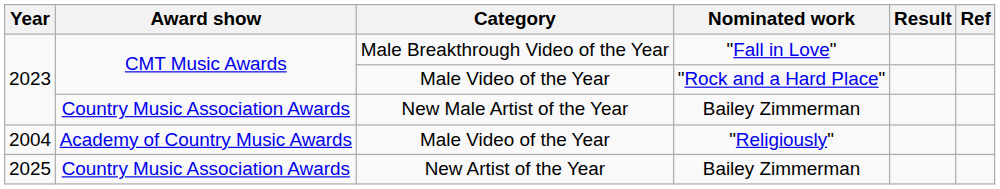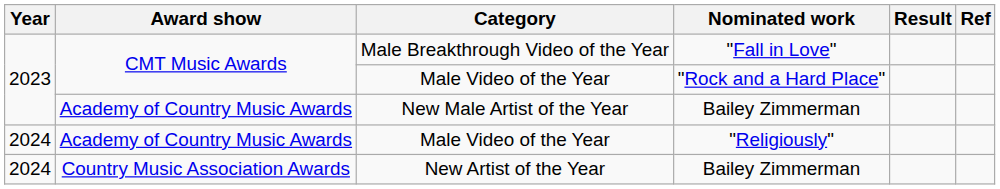New Male Artist of the Year | Award show: Country Music Association Awards -> Academy of Country Music Awards
Male Video of the Year / "Religiously" | Year: 2004 -> 2024
New Artist of the Year | Year: 2025 -> 2024
